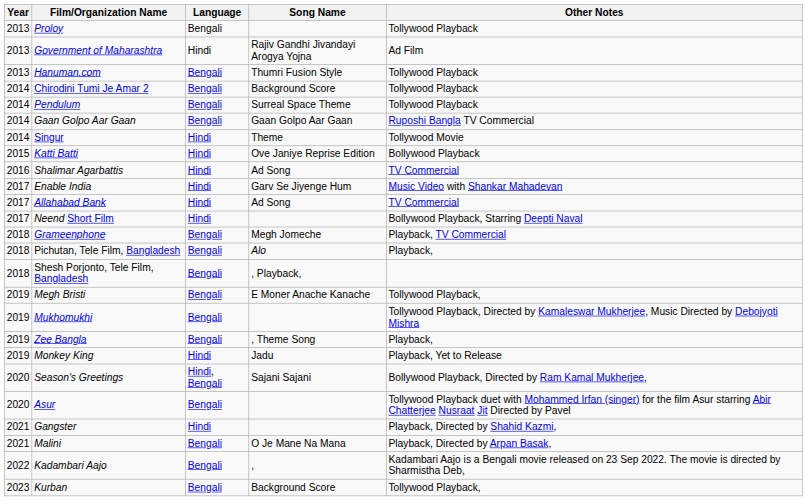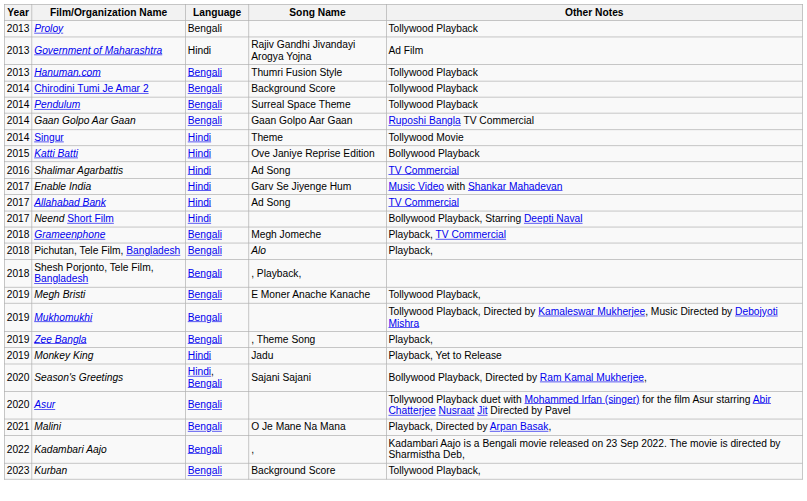- row: 2021 | Gangster | Hindi | Playback, Directed by Shahid Kazmi,
